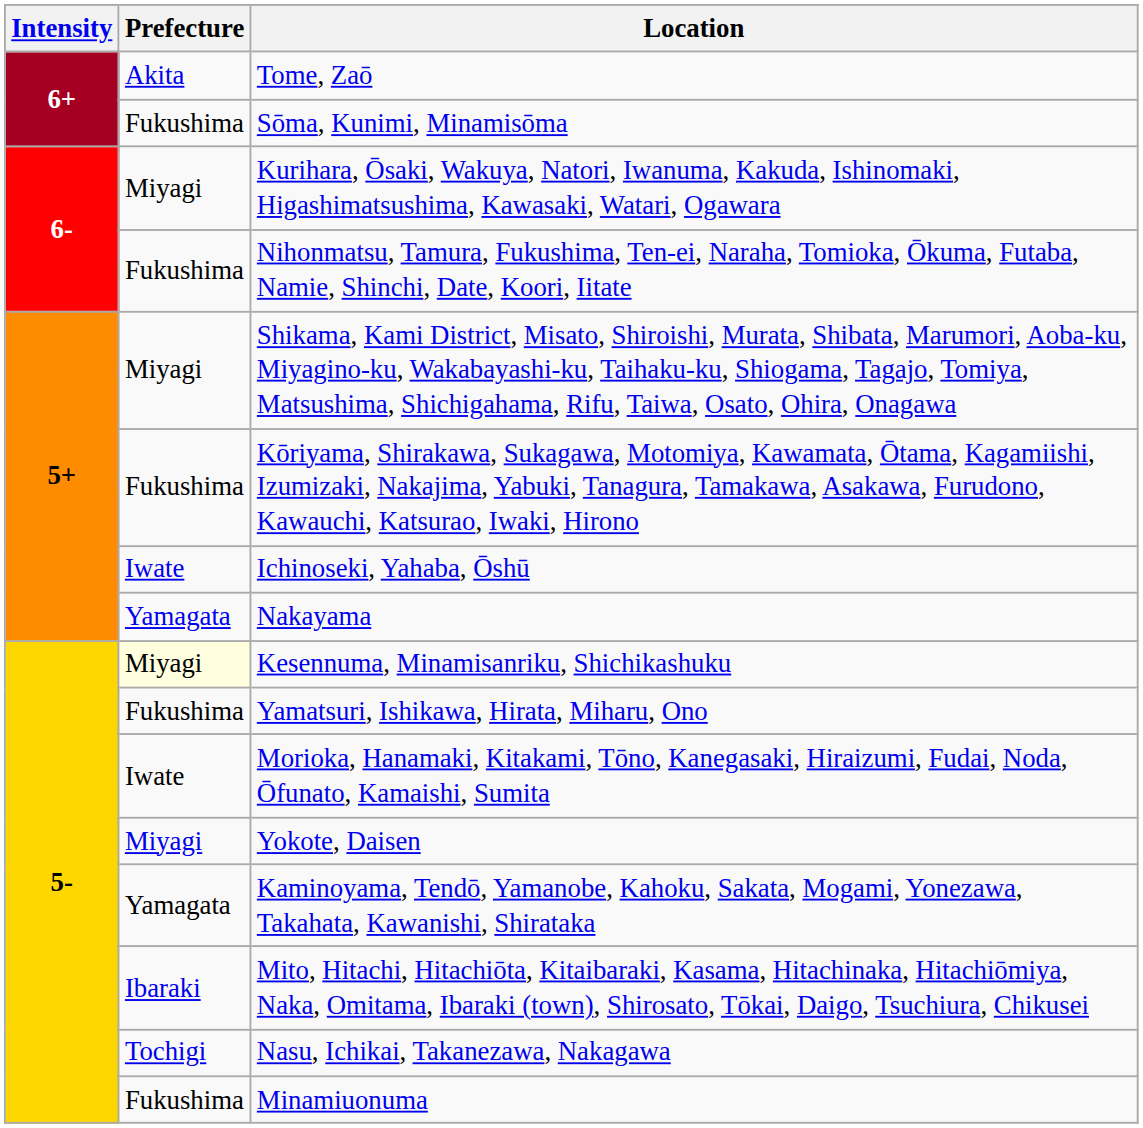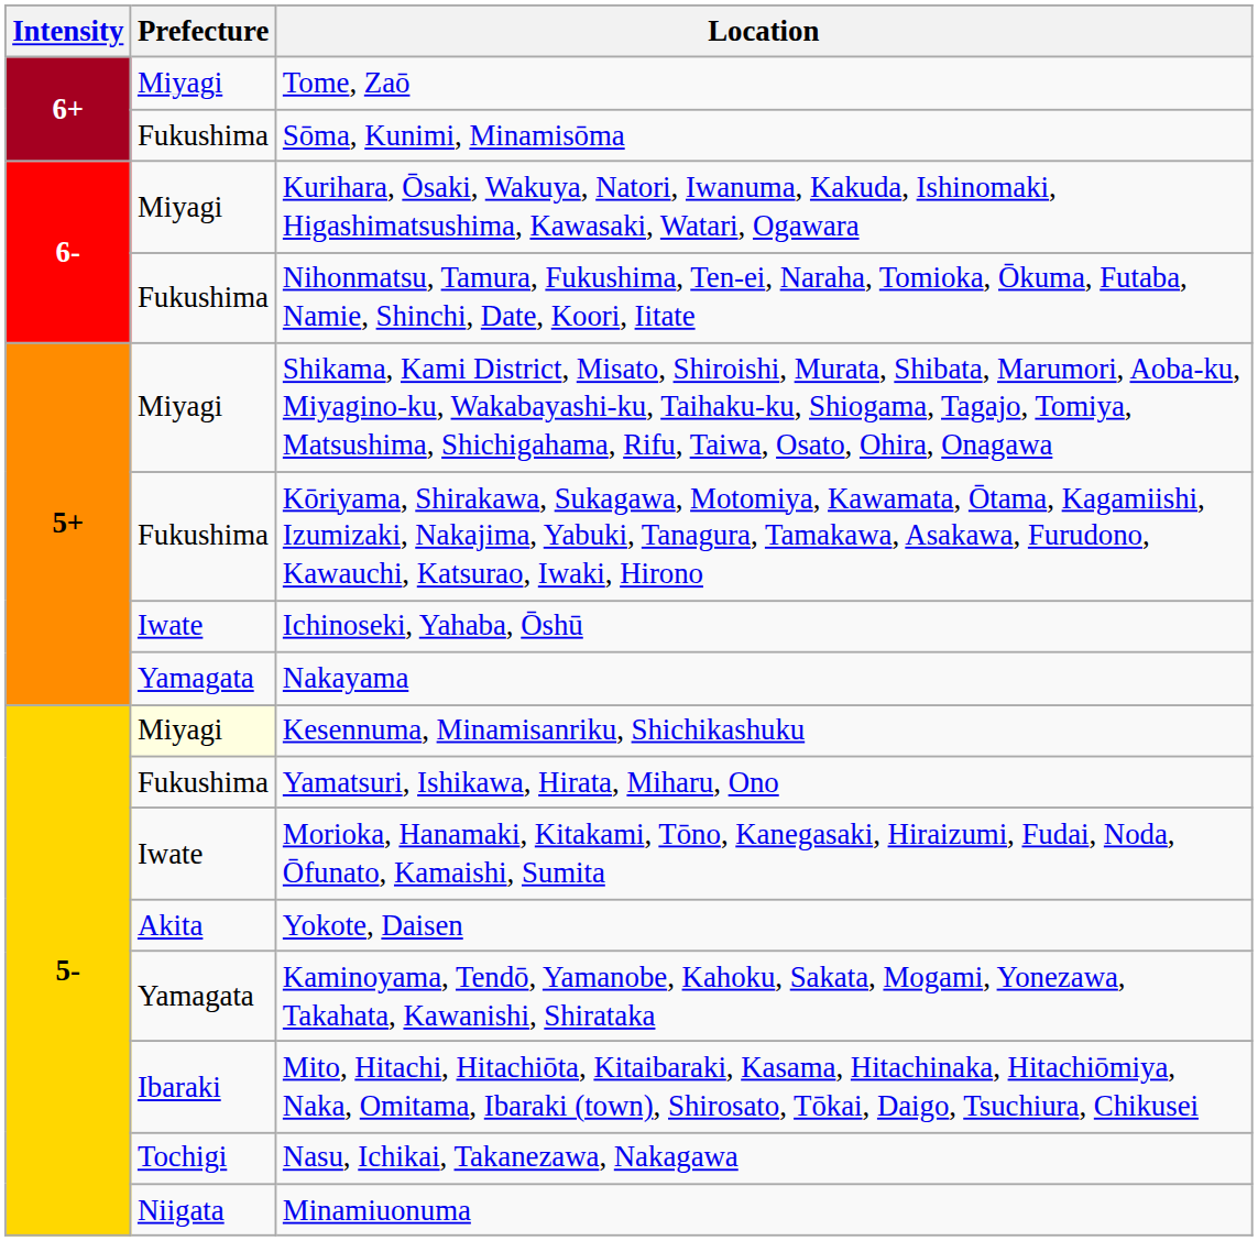Tome, Zaō | Prefecture: Akita -> Miyagi
Yokote, Daisen | Prefecture: Miyagi -> Akita
Minamiuonuma | Prefecture: Fukushima -> Niigata
